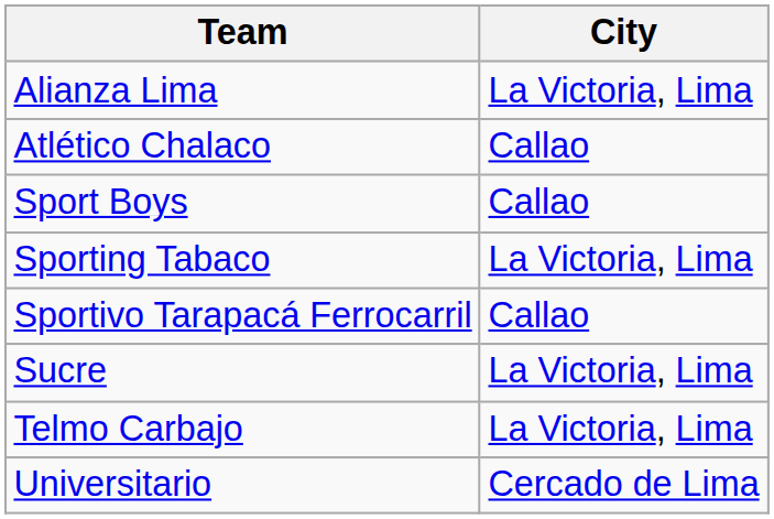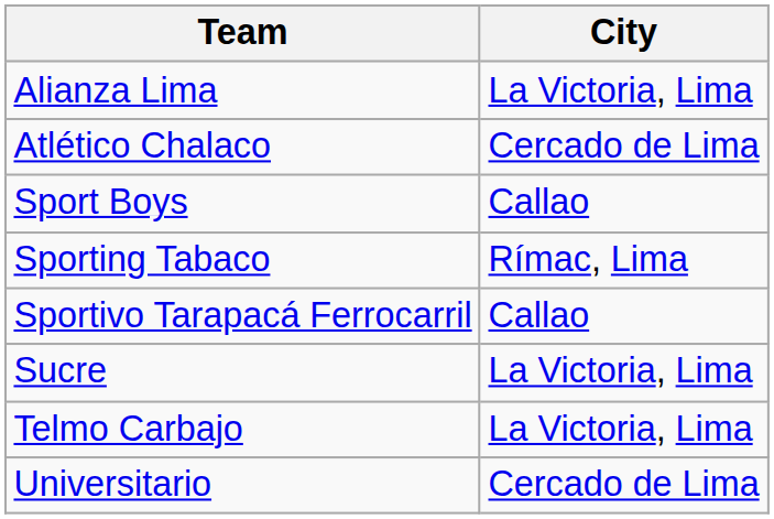Atlético Chalaco | City: Callao -> Cercado de Lima
Sporting Tabaco | City: La Victoria, Lima -> Rímac, Lima
